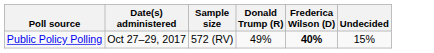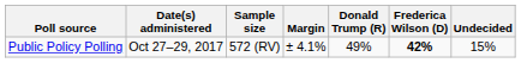+ column: Margin | ± 4.1%
Public Policy Polling | Frederica Wilson (D): 40% -> 42%
